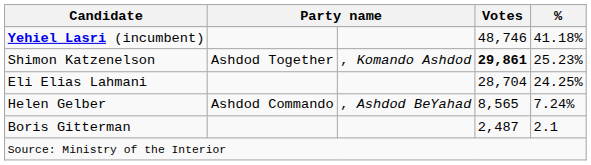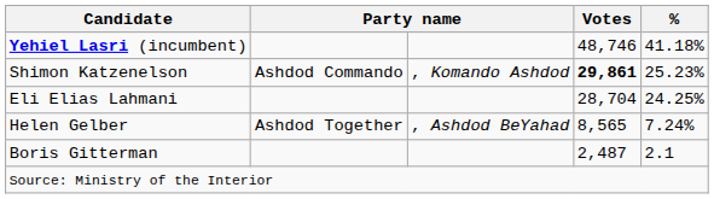Shimon Katzenelson | column 2: Ashdod Together -> Ashdod Commando
Helen Gelber | column 2: Ashdod Commando -> Ashdod Together
